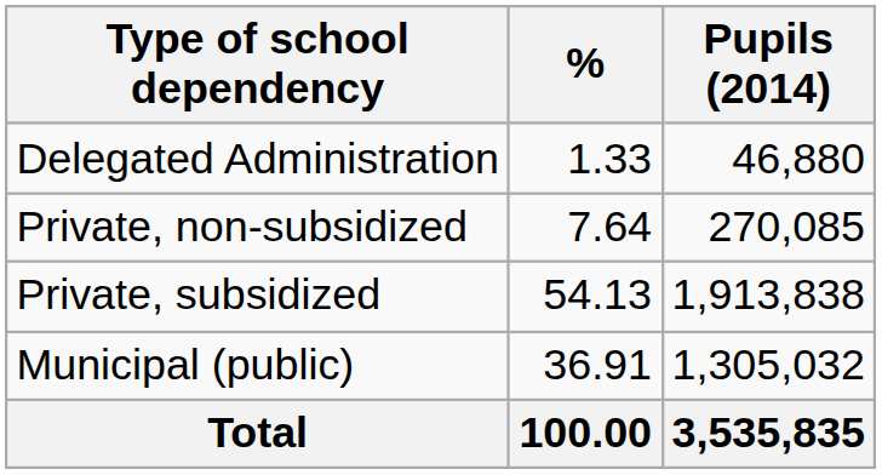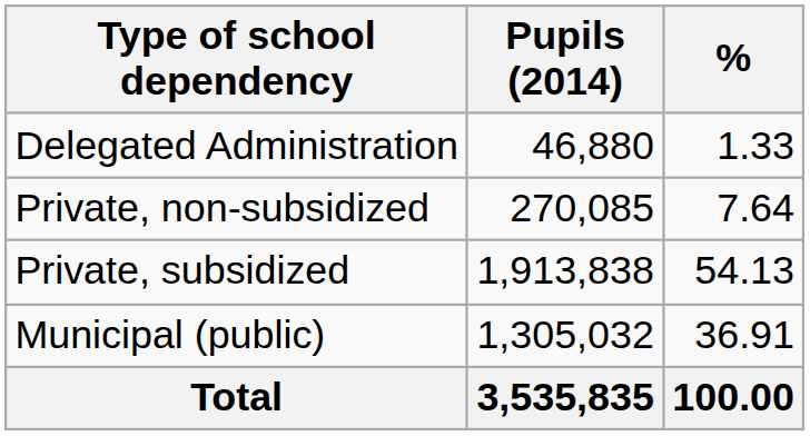columns swapped: Pupils (2014) <-> %
